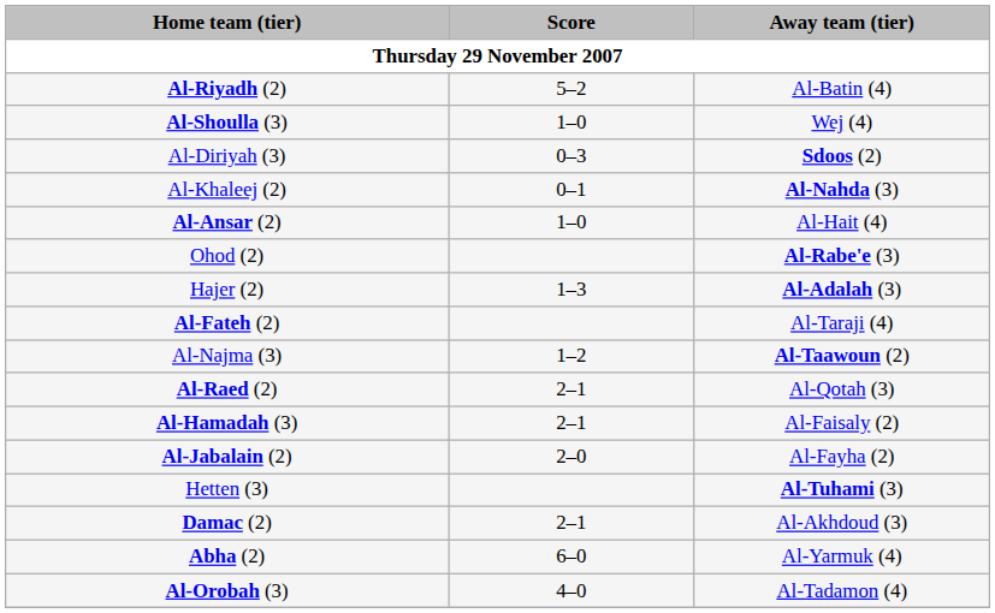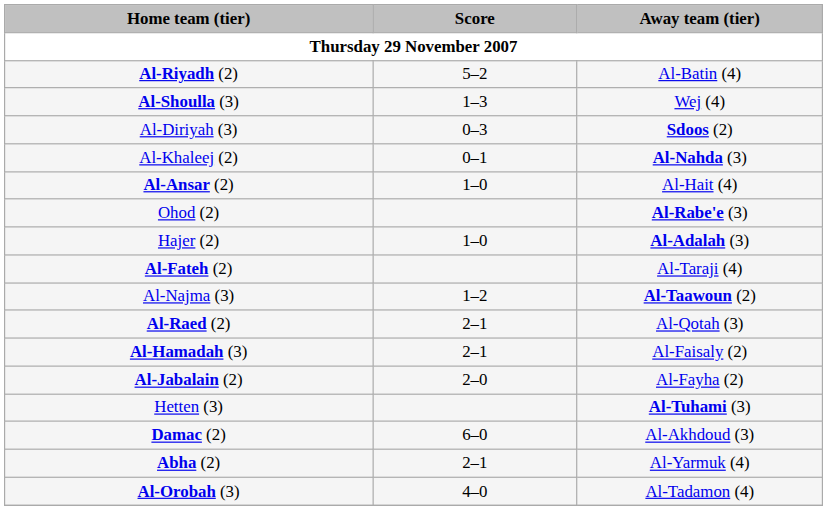Al-Shoulla (3) | Score: 1–0 -> 1–3
Hajer (2) | Score: 1–3 -> 1–0
Damac (2) | Score: 2–1 -> 6–0
Abha (2) | Score: 6–0 -> 2–1
